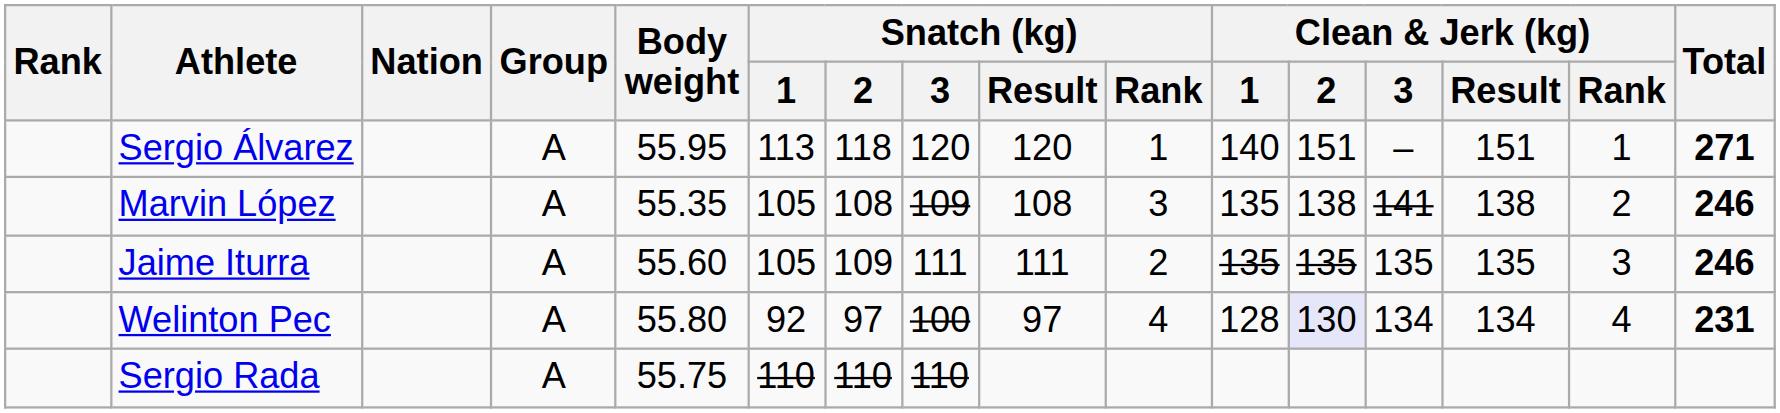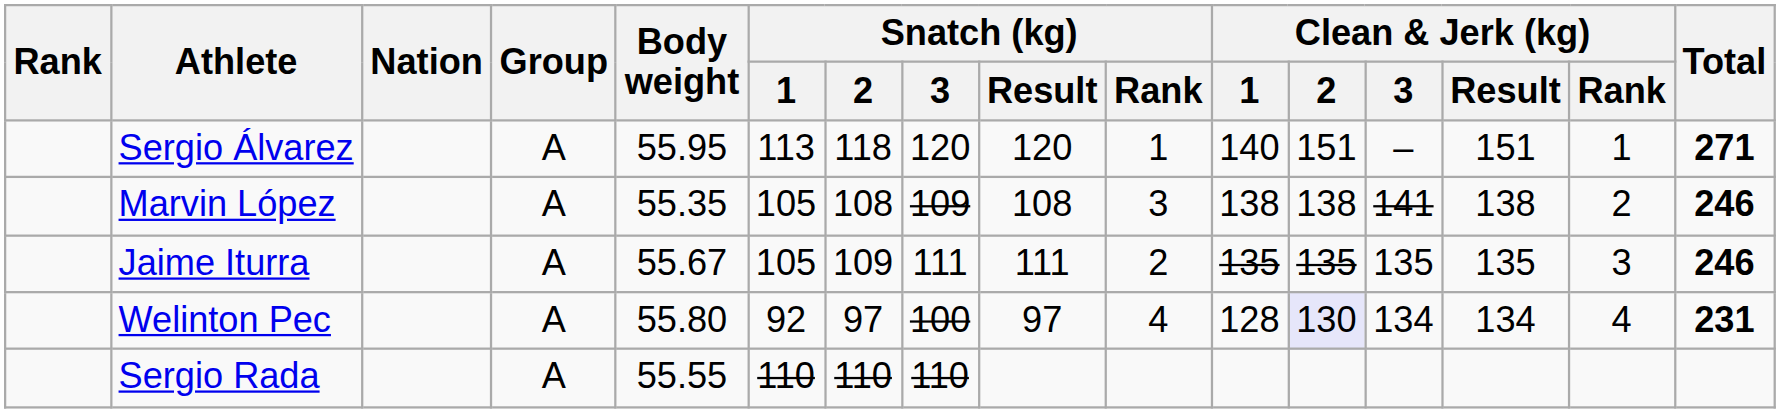Marvin López | Clean & Jerk (kg) / 1: 135 -> 138
Jaime Iturra | Body weight: 55.60 -> 55.67
Sergio Rada | Body weight: 55.75 -> 55.55
